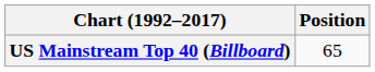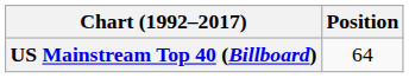US Mainstream Top 40 (Billboard) | Position: 65 -> 64
